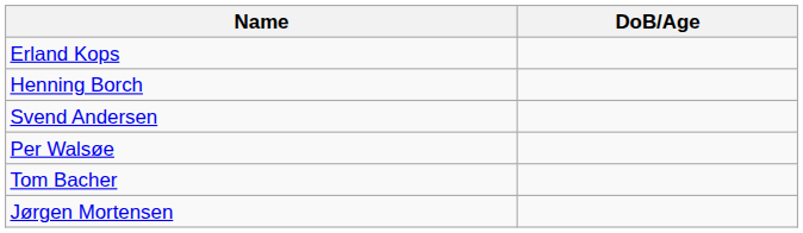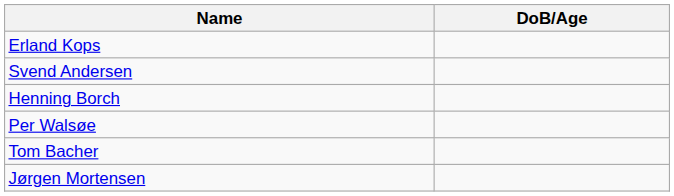rows swapped: Svend Andersen <-> Henning Borch
